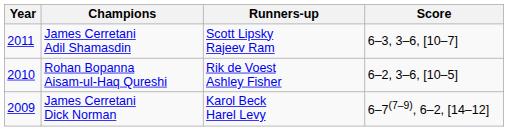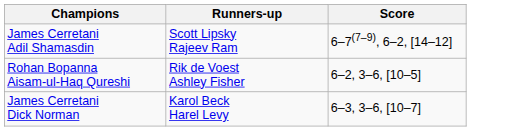- column: Year | 2011 | 2010 | 2009
James Cerretani Adil Shamasdin | Score: 6–3, 3–6, [10–7] -> 6–7(7–9), 6–2, [14–12]
James Cerretani Dick Norman | Score: 6–7(7–9), 6–2, [14–12] -> 6–3, 3–6, [10–7]
